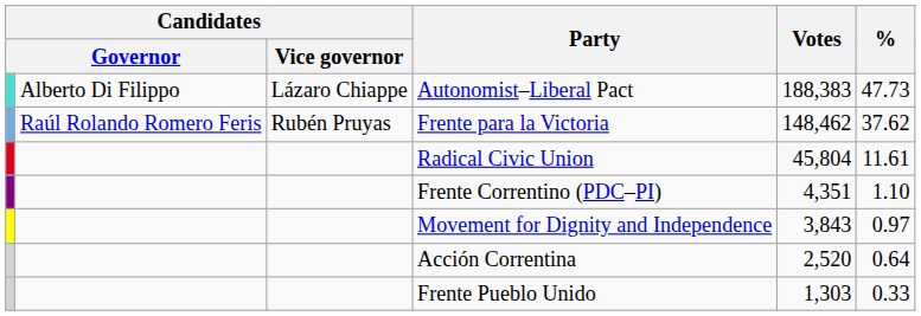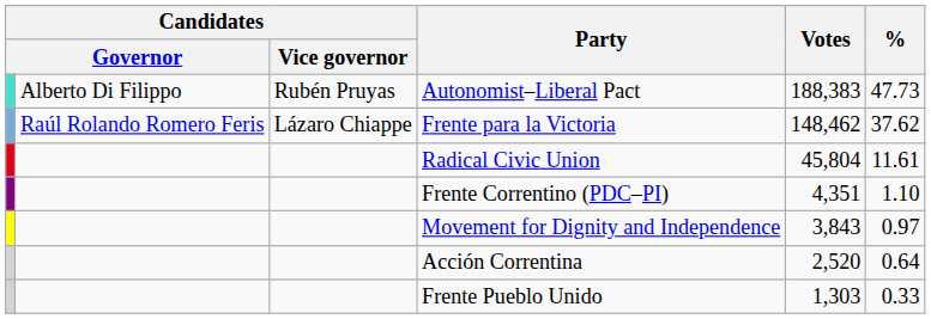Autonomist–Liberal Pact | Candidates / Vice governor: Lázaro Chiappe -> Rubén Pruyas
Frente para la Victoria | Candidates / Vice governor: Rubén Pruyas -> Lázaro Chiappe
